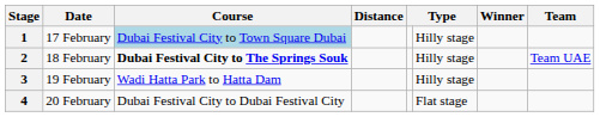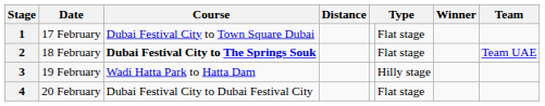1 | Course: lightblue background -> no background
1 | column 6: Hilly stage -> Flat stage
2 | column 6: Hilly stage -> Flat stage
